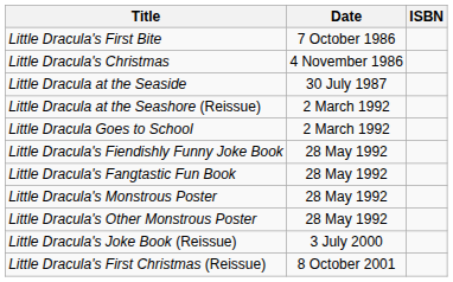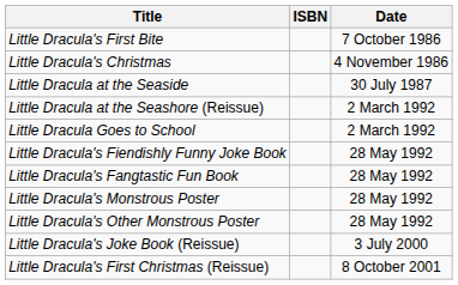columns swapped: Date <-> ISBN
